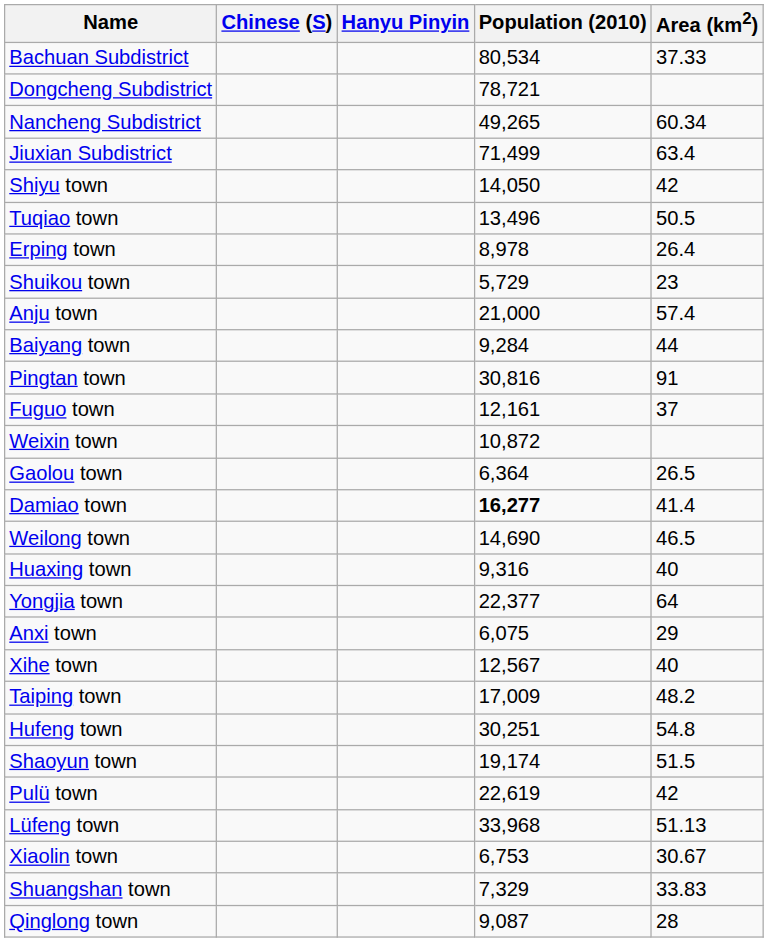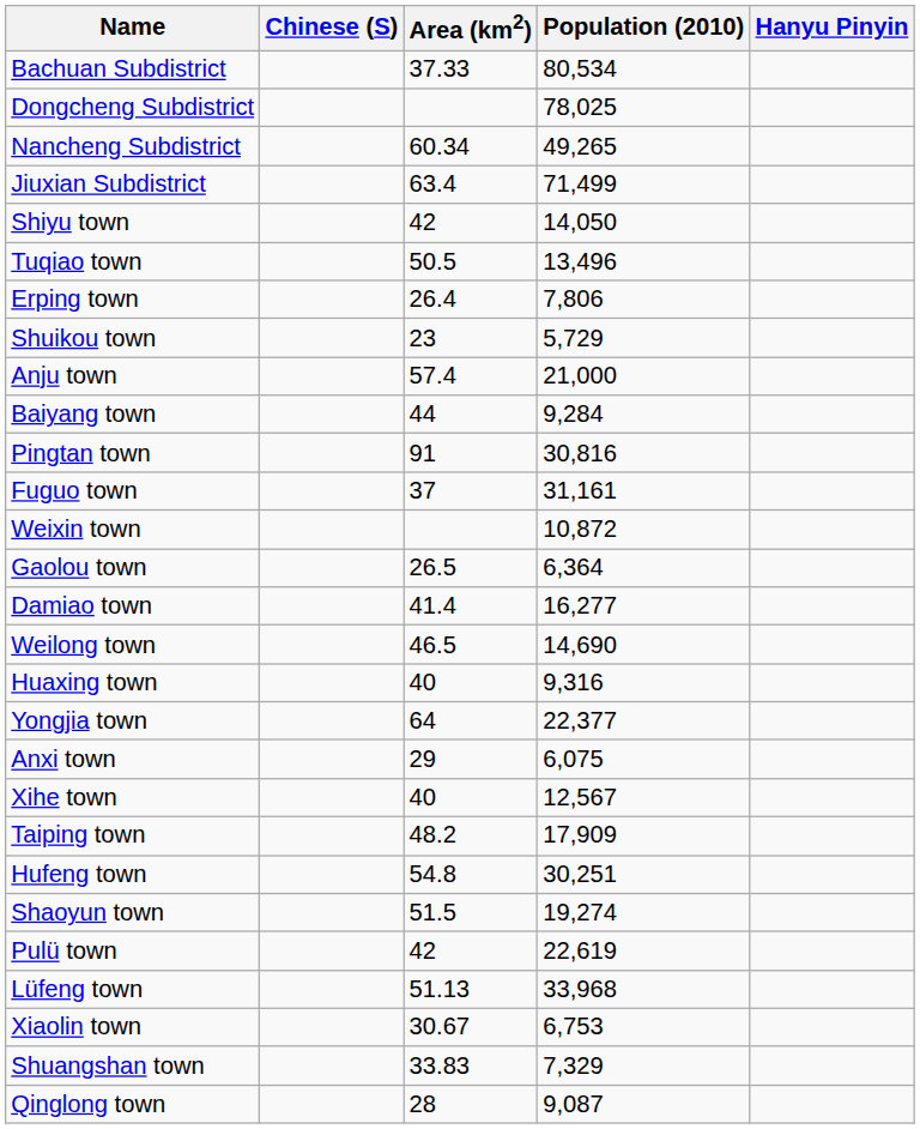columns swapped: Hanyu Pinyin <-> Area (km2)
Dongcheng Subdistrict | Population (2010): 78,721 -> 78,025
Erping town | Population (2010): 8,978 -> 7,806
Fuguo town | Population (2010): 12,161 -> 31,161
Damiao town | Population (2010): bold -> normal
Taiping town | Population (2010): 17,009 -> 17,909
Shaoyun town | Population (2010): 19,174 -> 19,274
